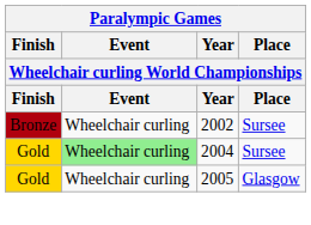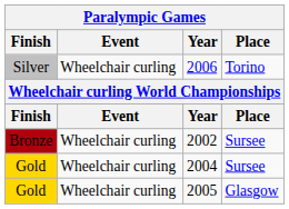+ row: Silver | Wheelchair curling | 2006 | Torino
2004 | Event: lightgreen background -> no background
